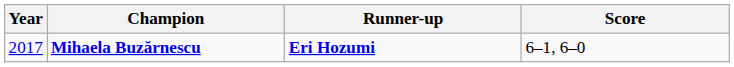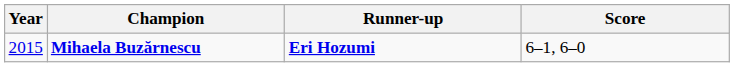Mihaela Buzărnescu | Year: 2017 -> 2015
